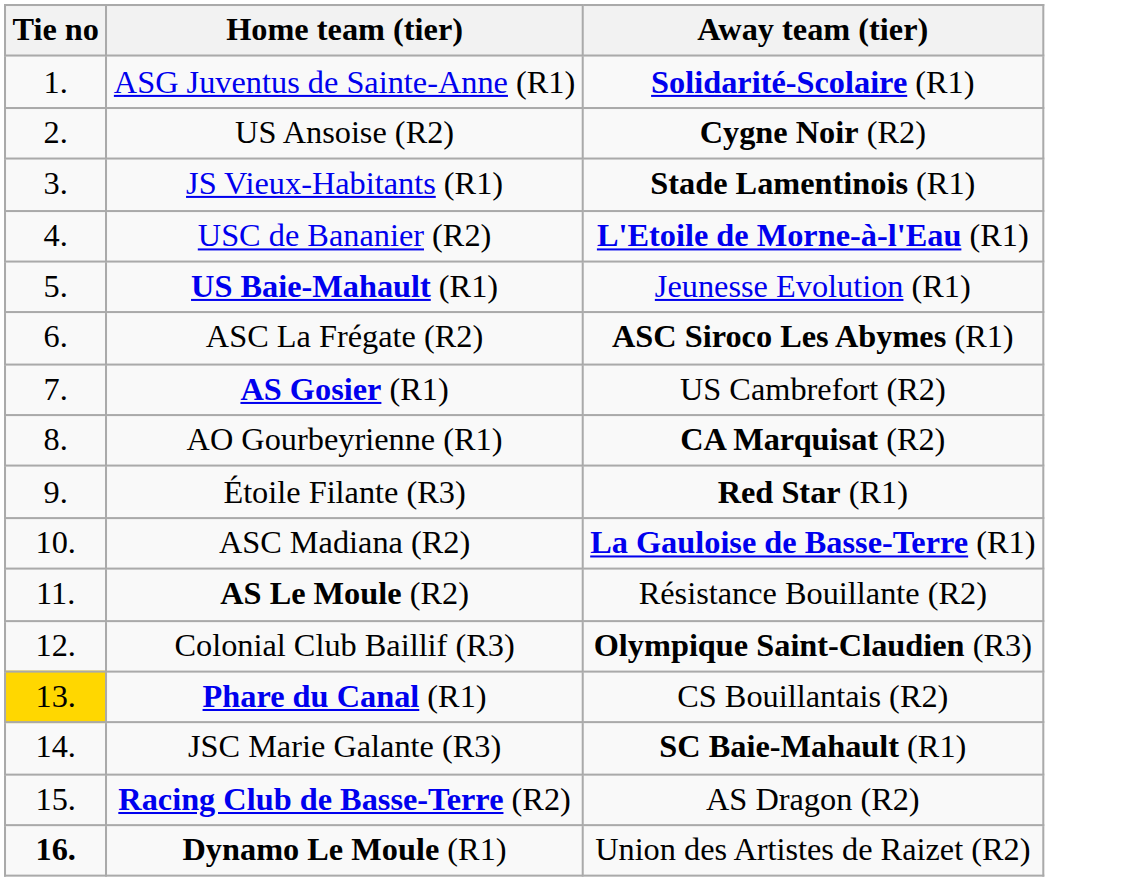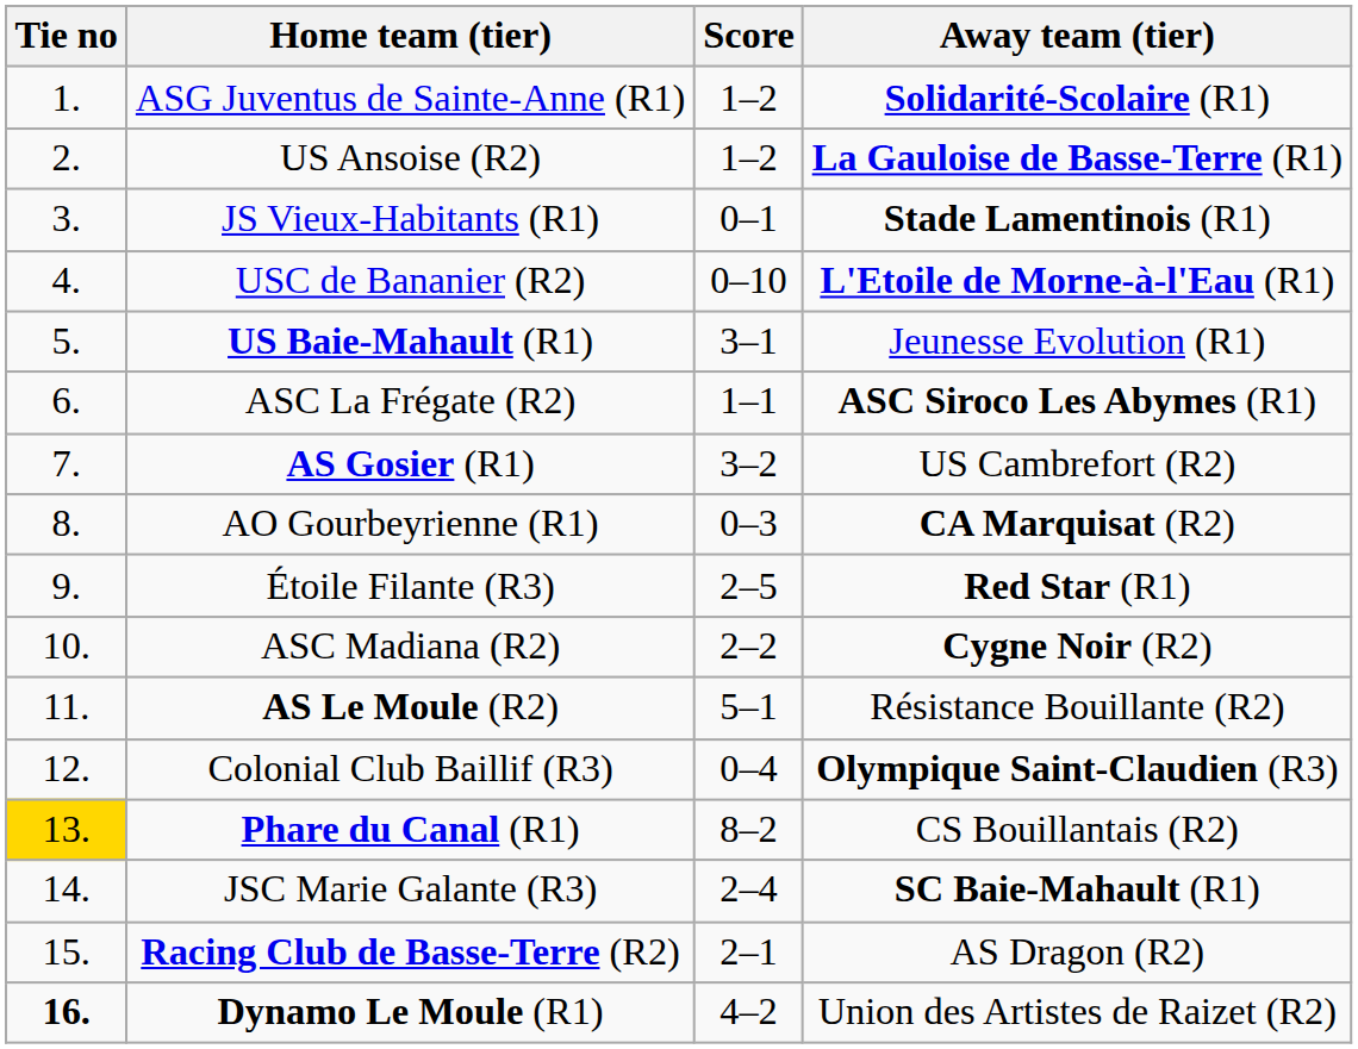+ column: Score | 1–2 | 1–2 | 0–1 | 0–10 | 3–1 | 1–1 | 3–2 | 0–3 | 2–5 | 2–2 | 5–1 | 0–4 | 8–2 | 2–4 | 2–1 | 4–2
US Ansoise (R2) | Away team (tier): Cygne Noir (R2) -> La Gauloise de Basse-Terre (R1)
ASC Madiana (R2) | Away team (tier): La Gauloise de Basse-Terre (R1) -> Cygne Noir (R2)
